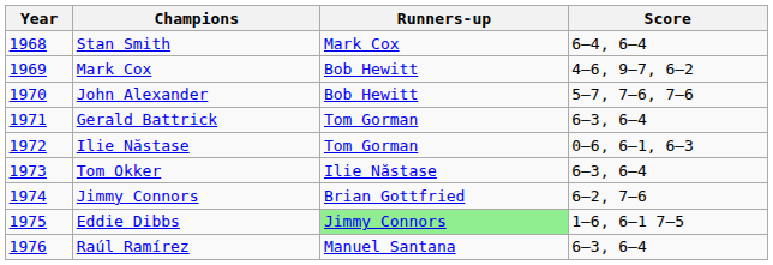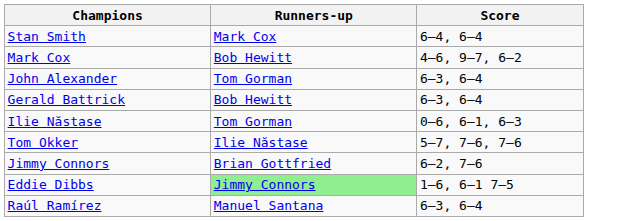- column: Year | 1968 | 1969 | 1970 | 1971 | 1972 | 1973 | 1974 | 1975 | 1976
John Alexander | Runners-up: Bob Hewitt -> Tom Gorman
John Alexander | Score: 5–7, 7–6, 7–6 -> 6–3, 6–4
Gerald Battrick | Runners-up: Tom Gorman -> Bob Hewitt
Tom Okker | Score: 6–3, 6–4 -> 5–7, 7–6, 7–6
